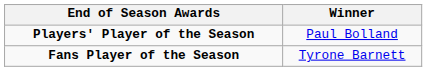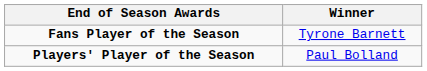rows swapped: Fans Player of the Season <-> Players' Player of the Season
